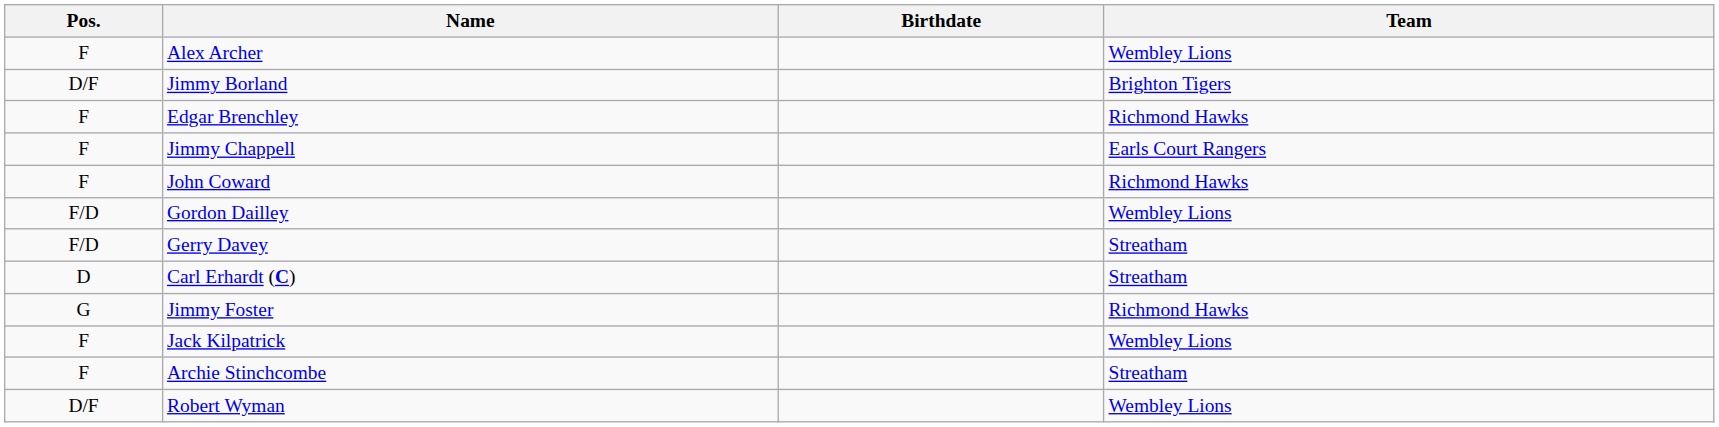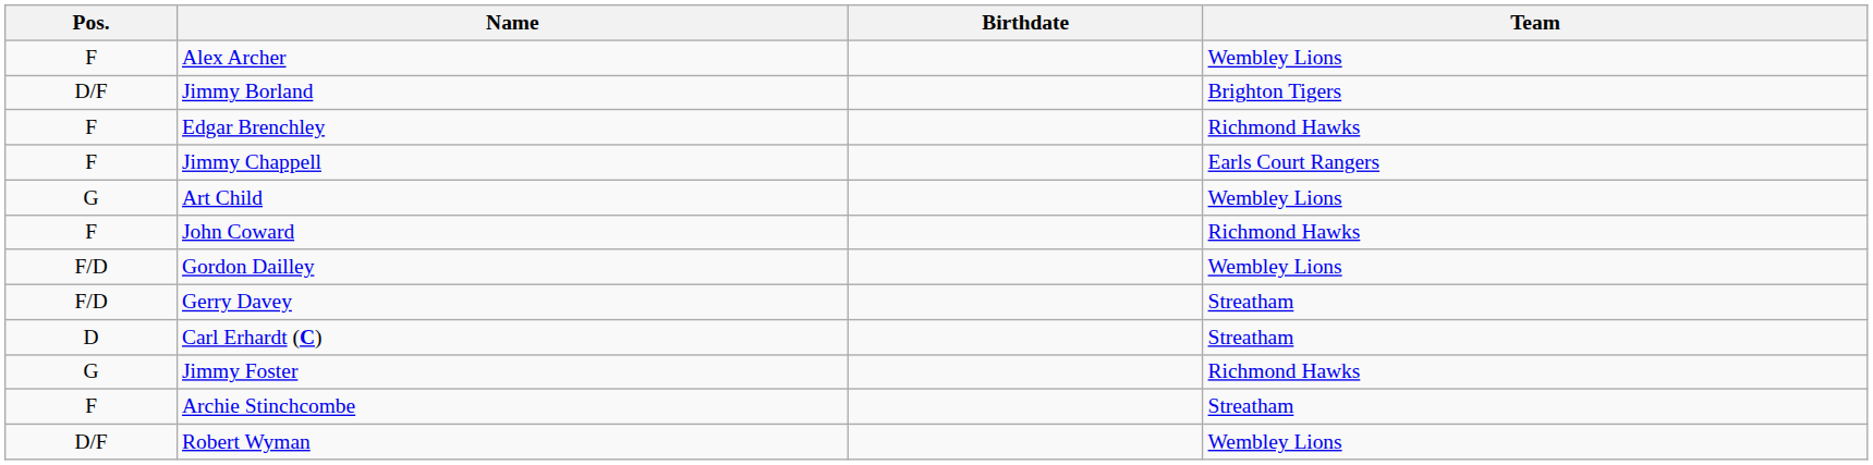+ row: G | Art Child | Wembley Lions
- row: F | Jack Kilpatrick | Wembley Lions
